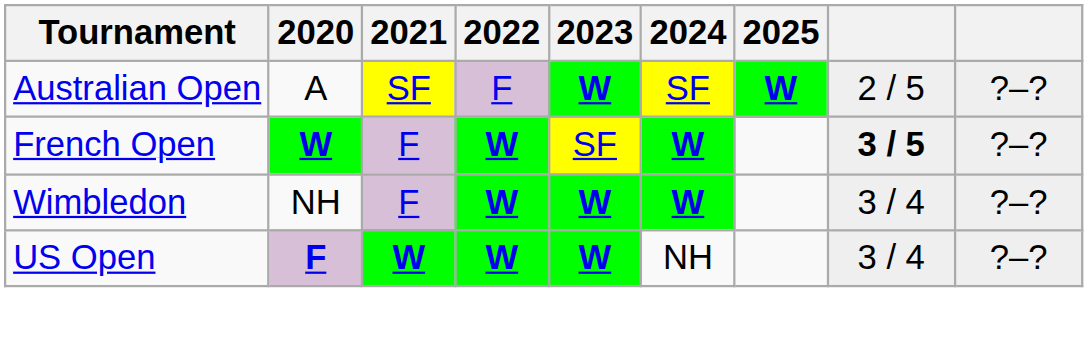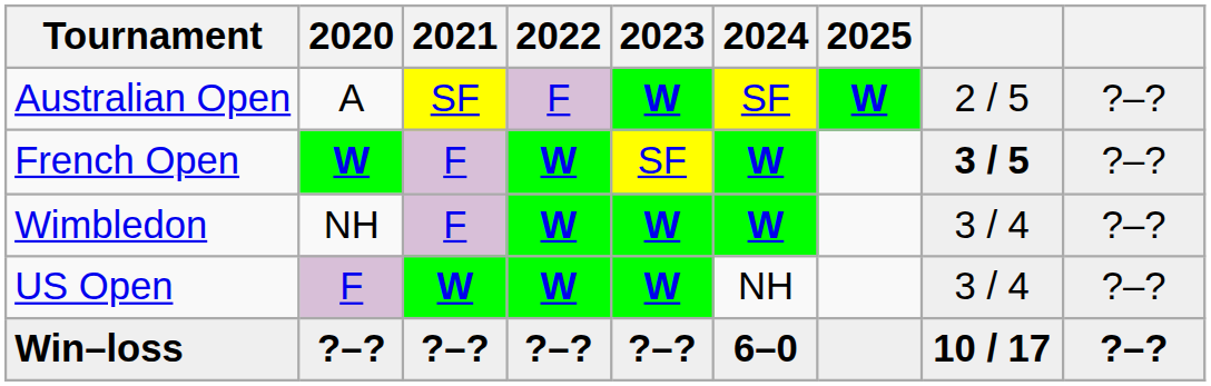US Open | 2020: bold -> normal
+ row: Win–loss | ?–? | ?–? | ?–? | ?–? | 6–0 | 10 / 17 | ?–?
